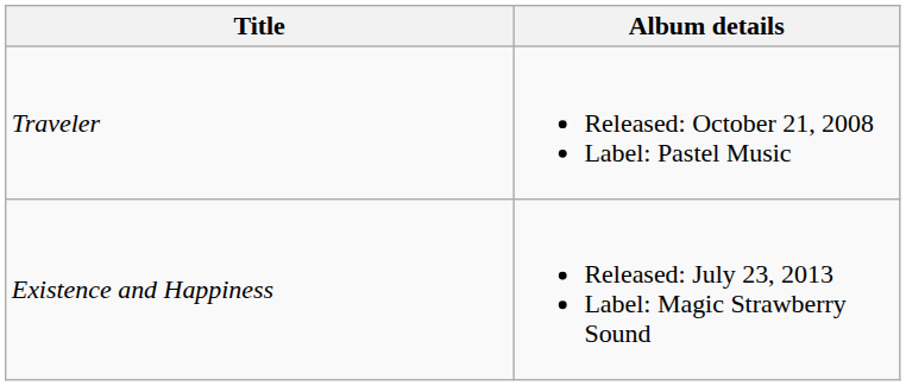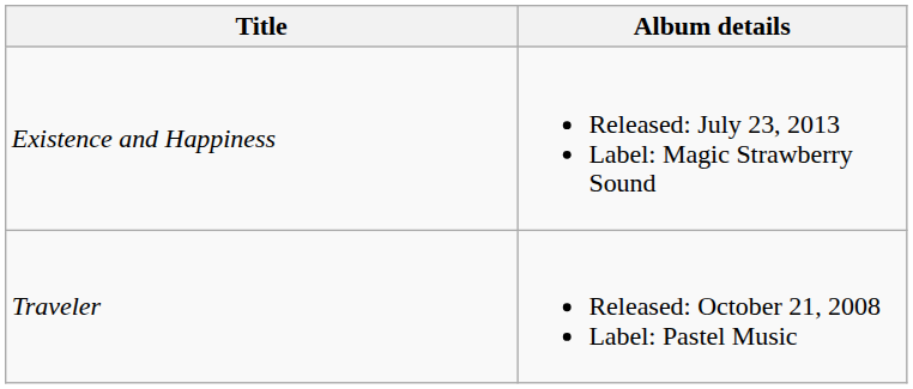rows swapped: Traveler <-> Existence and Happiness
